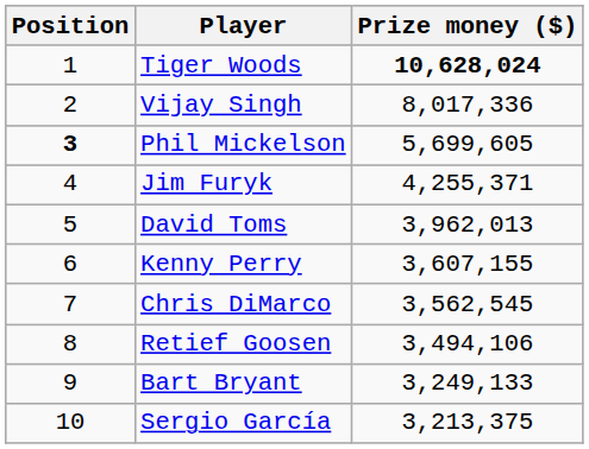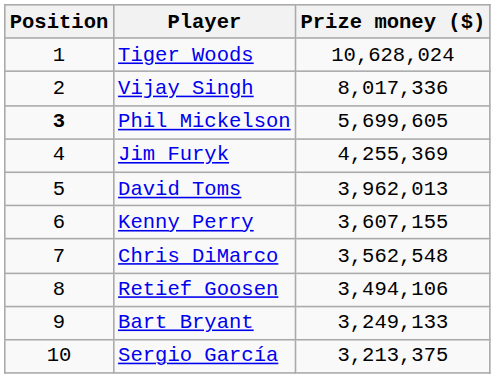Tiger Woods | Prize money ($): bold -> normal
Jim Furyk | Prize money ($): 4,255,371 -> 4,255,369
Chris DiMarco | Prize money ($): 3,562,545 -> 3,562,548
